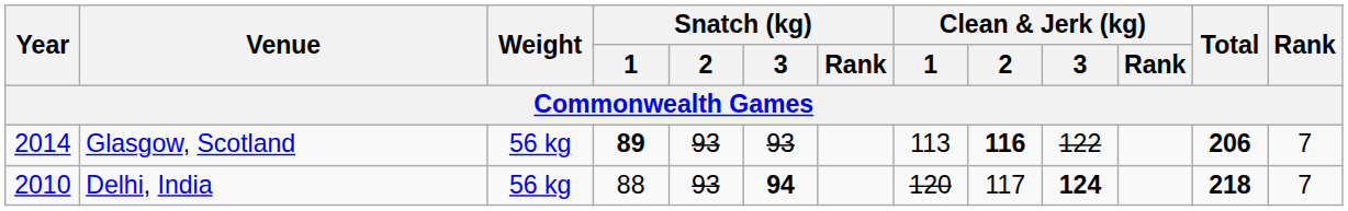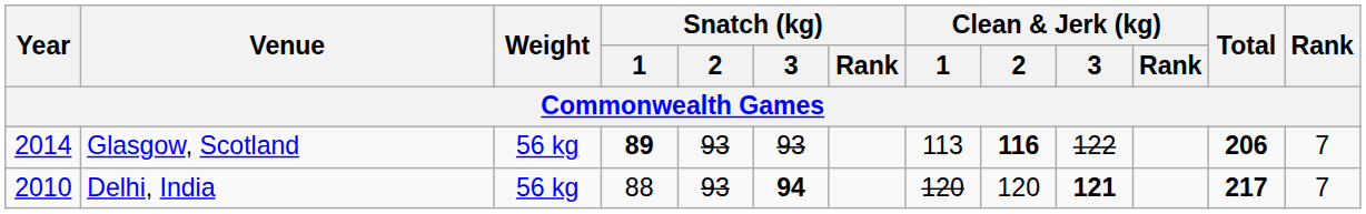Delhi, India | Clean & Jerk (kg) / 2: 117 -> 120
Delhi, India | Clean & Jerk (kg) / 3: 124 -> 121
Delhi, India | Total: 218 -> 217
